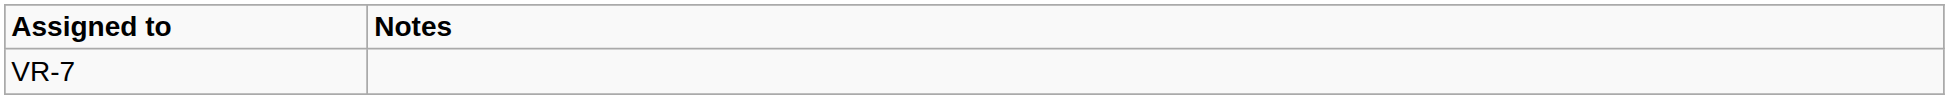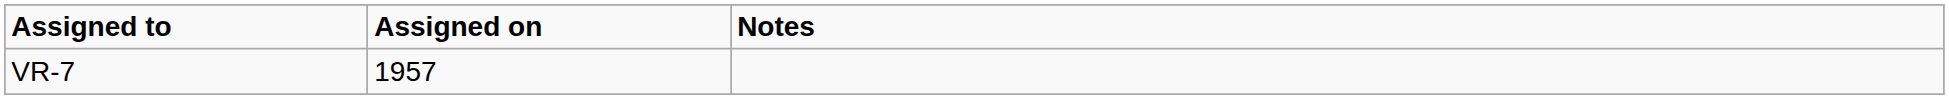+ column: Assigned on | 1957
